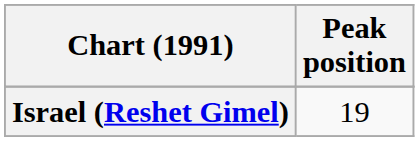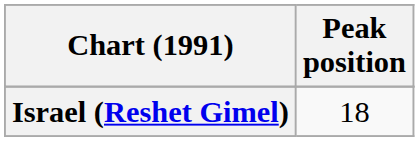Israel (Reshet Gimel) | Peak position: 19 -> 18
